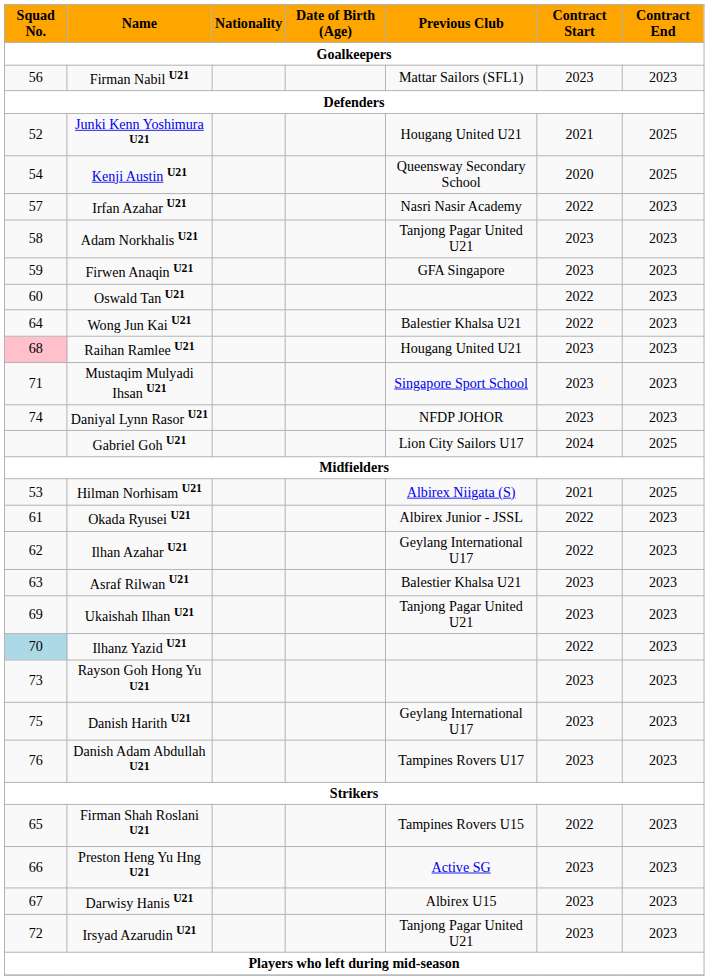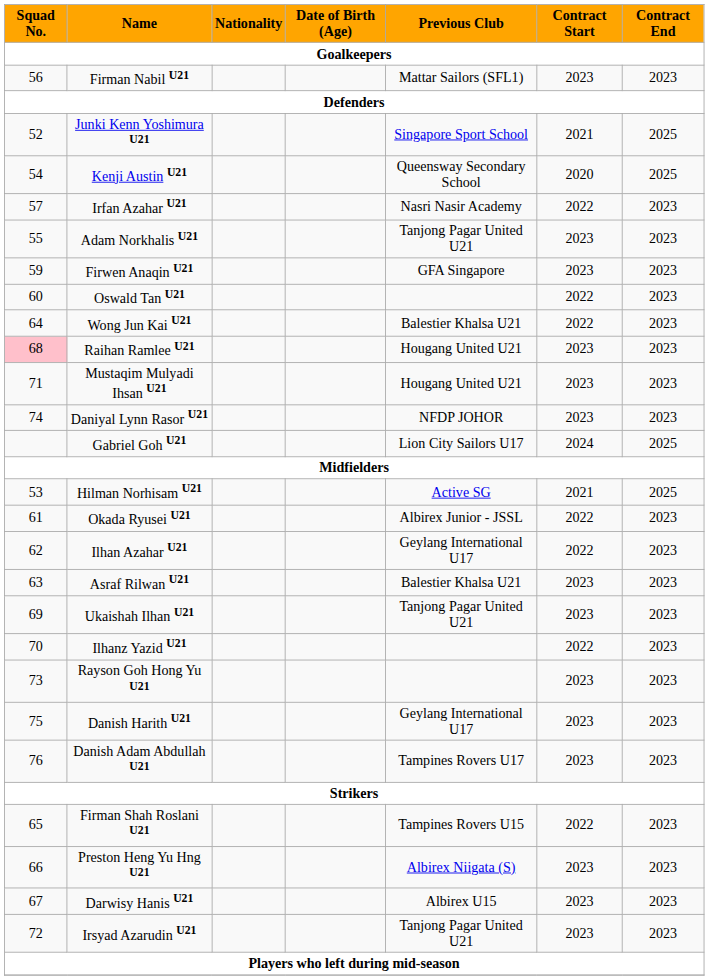Junki Kenn Yoshimura U21 | Previous Club: Hougang United U21 -> Singapore Sport School
Adam Norkhalis U21 | Squad No.: 58 -> 55
Mustaqim Mulyadi Ihsan U21 | Previous Club: Singapore Sport School -> Hougang United U21
Hilman Norhisam U21 | Previous Club: Albirex Niigata (S) -> Active SG
Ilhanz Yazid U21 | Squad No.: lightblue background -> no background
Preston Heng Yu Hng U21 | Previous Club: Active SG -> Albirex Niigata (S)
